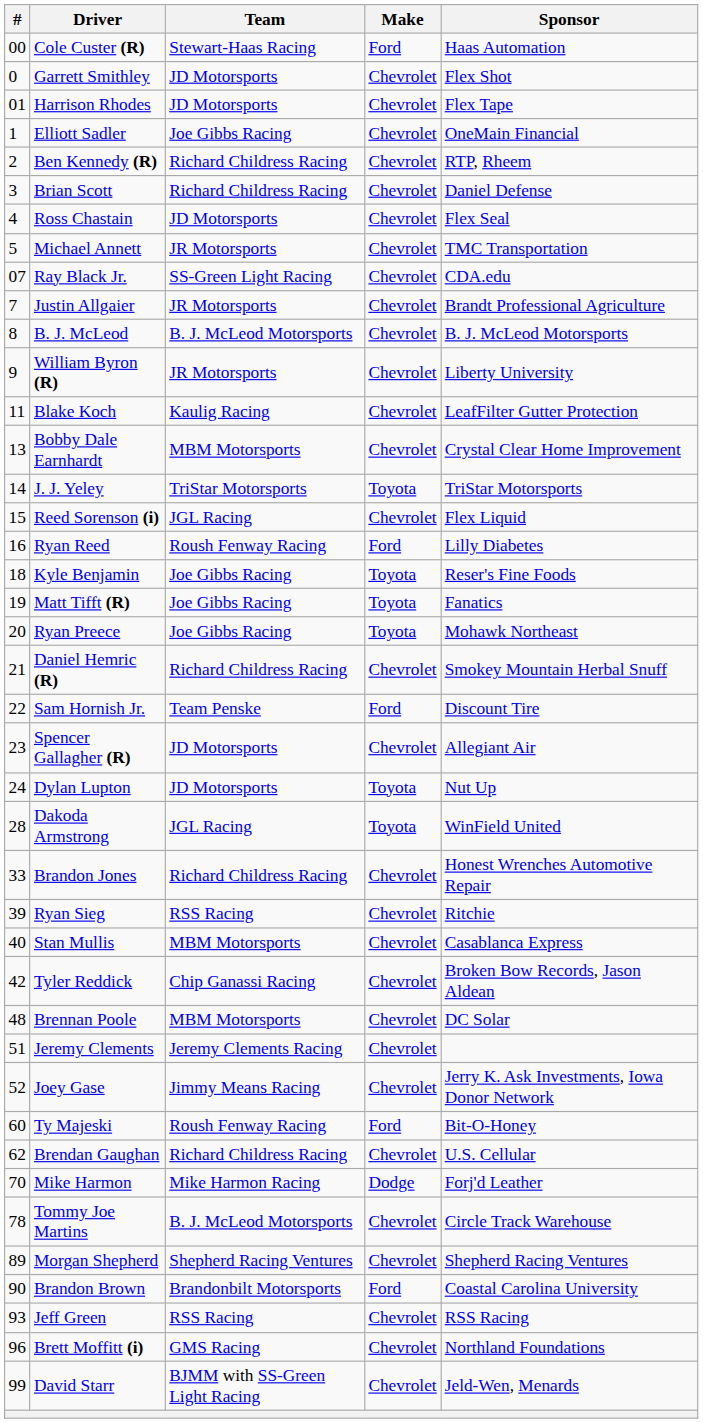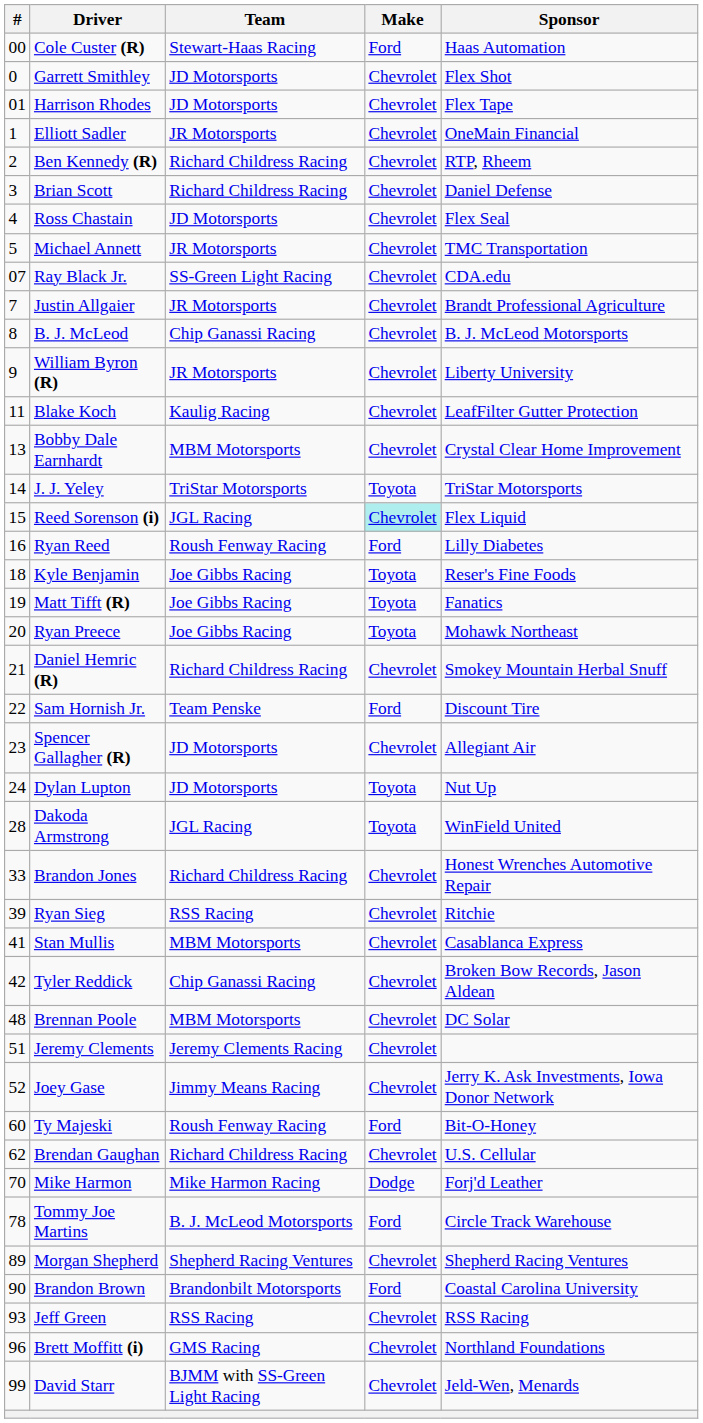Elliott Sadler | Team: Joe Gibbs Racing -> JR Motorsports
B. J. McLeod | Team: B. J. McLeod Motorsports -> Chip Ganassi Racing
Reed Sorenson (i) | Make: no background -> paleturquoise background
Stan Mullis | #: 40 -> 41
Tommy Joe Martins | Make: Chevrolet -> Ford
